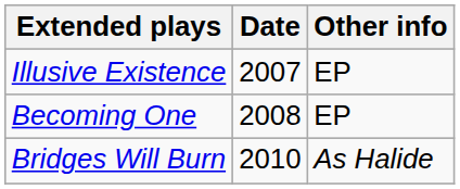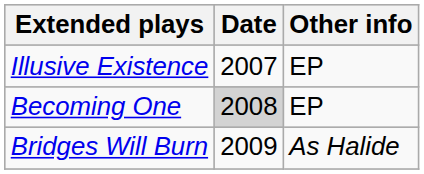Becoming One | Date: no background -> lightgrey background
Bridges Will Burn | Date: 2010 -> 2009
